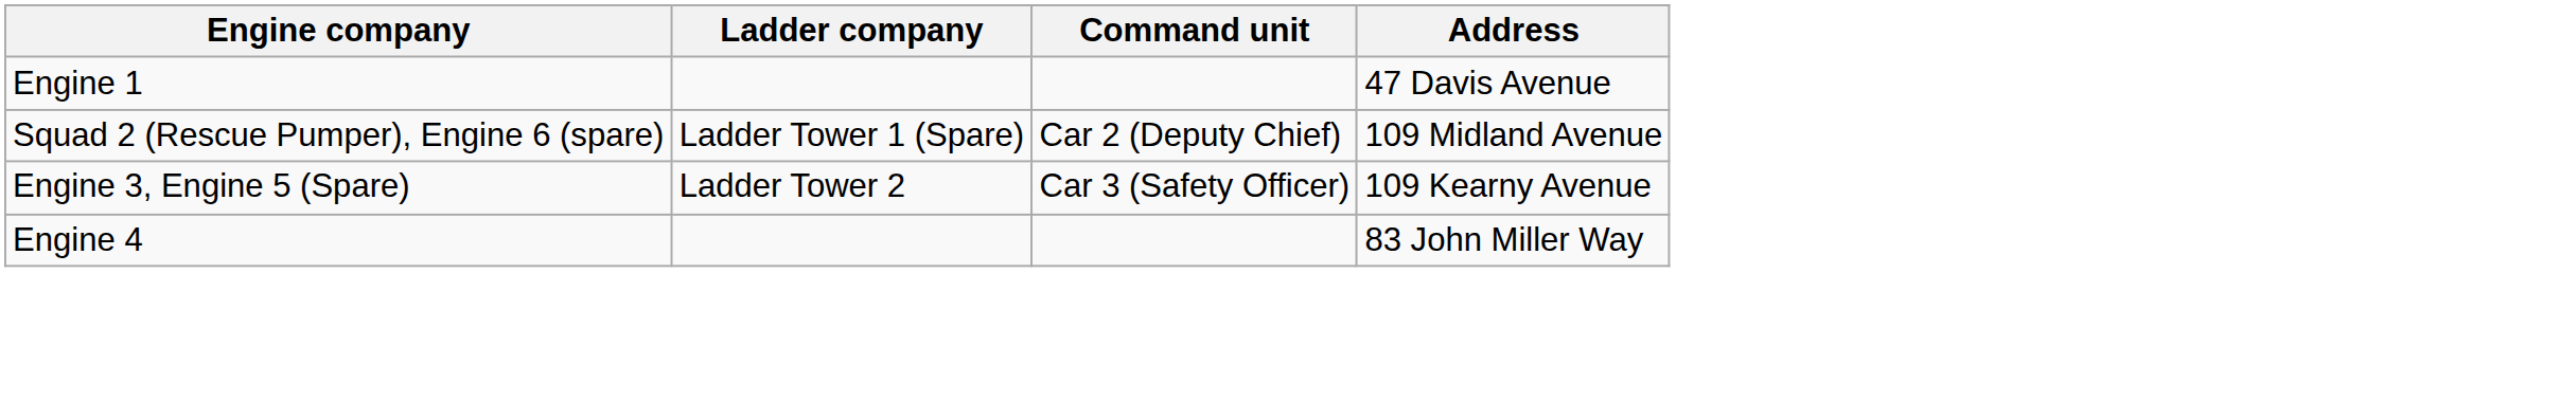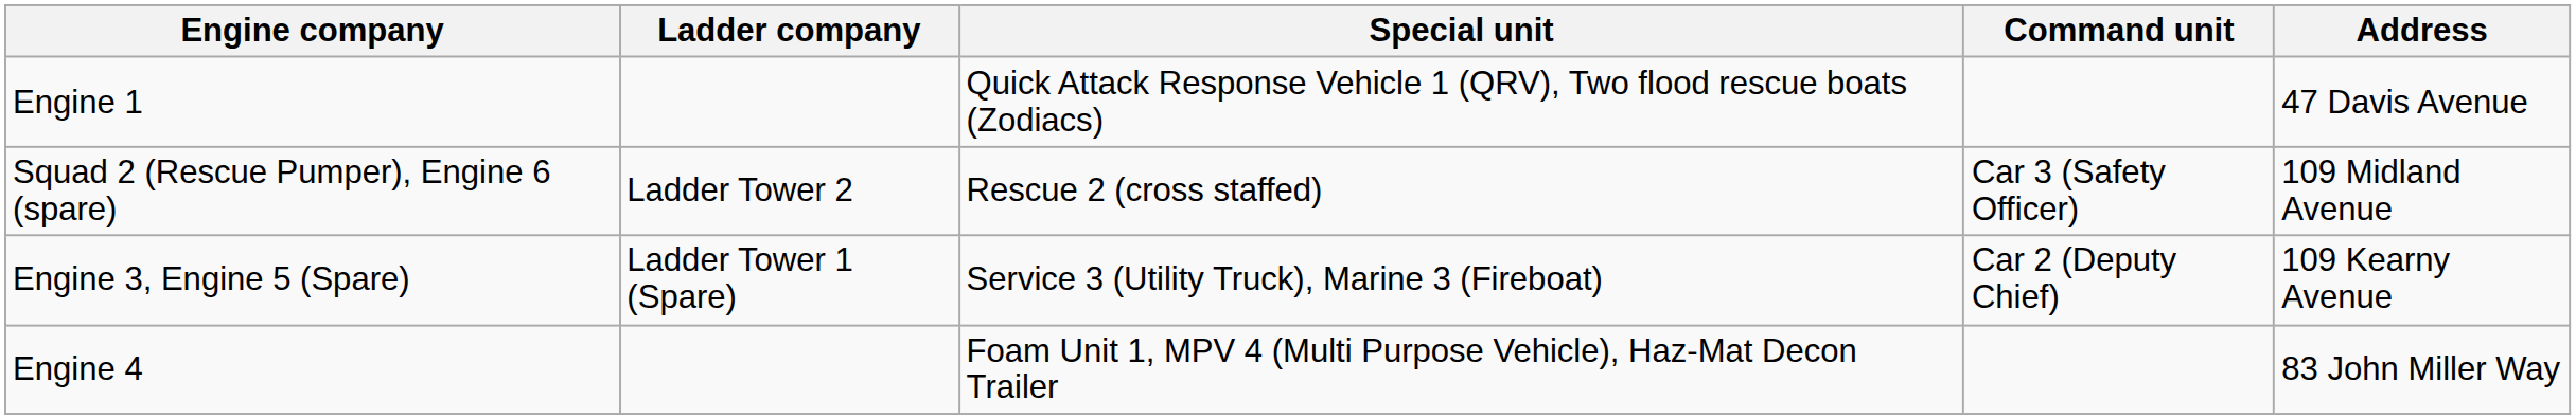+ column: Special unit | Quick Attack Response Vehicle 1 (QRV), Two flood rescue boats (Zodiacs) | Rescue 2 (cross staffed) | Service 3 (Utility Truck), Marine 3 (Fireboat) | Foam Unit 1, MPV 4 (Multi Purpose Vehicle), Haz-Mat Decon Trailer
Squad 2 (Rescue Pumper), Engine 6 (spare) | Ladder company: Ladder Tower 1 (Spare) -> Ladder Tower 2
Squad 2 (Rescue Pumper), Engine 6 (spare) | Command unit: Car 2 (Deputy Chief) -> Car 3 (Safety Officer)
Engine 3, Engine 5 (Spare) | Ladder company: Ladder Tower 2 -> Ladder Tower 1 (Spare)
Engine 3, Engine 5 (Spare) | Command unit: Car 3 (Safety Officer) -> Car 2 (Deputy Chief)
